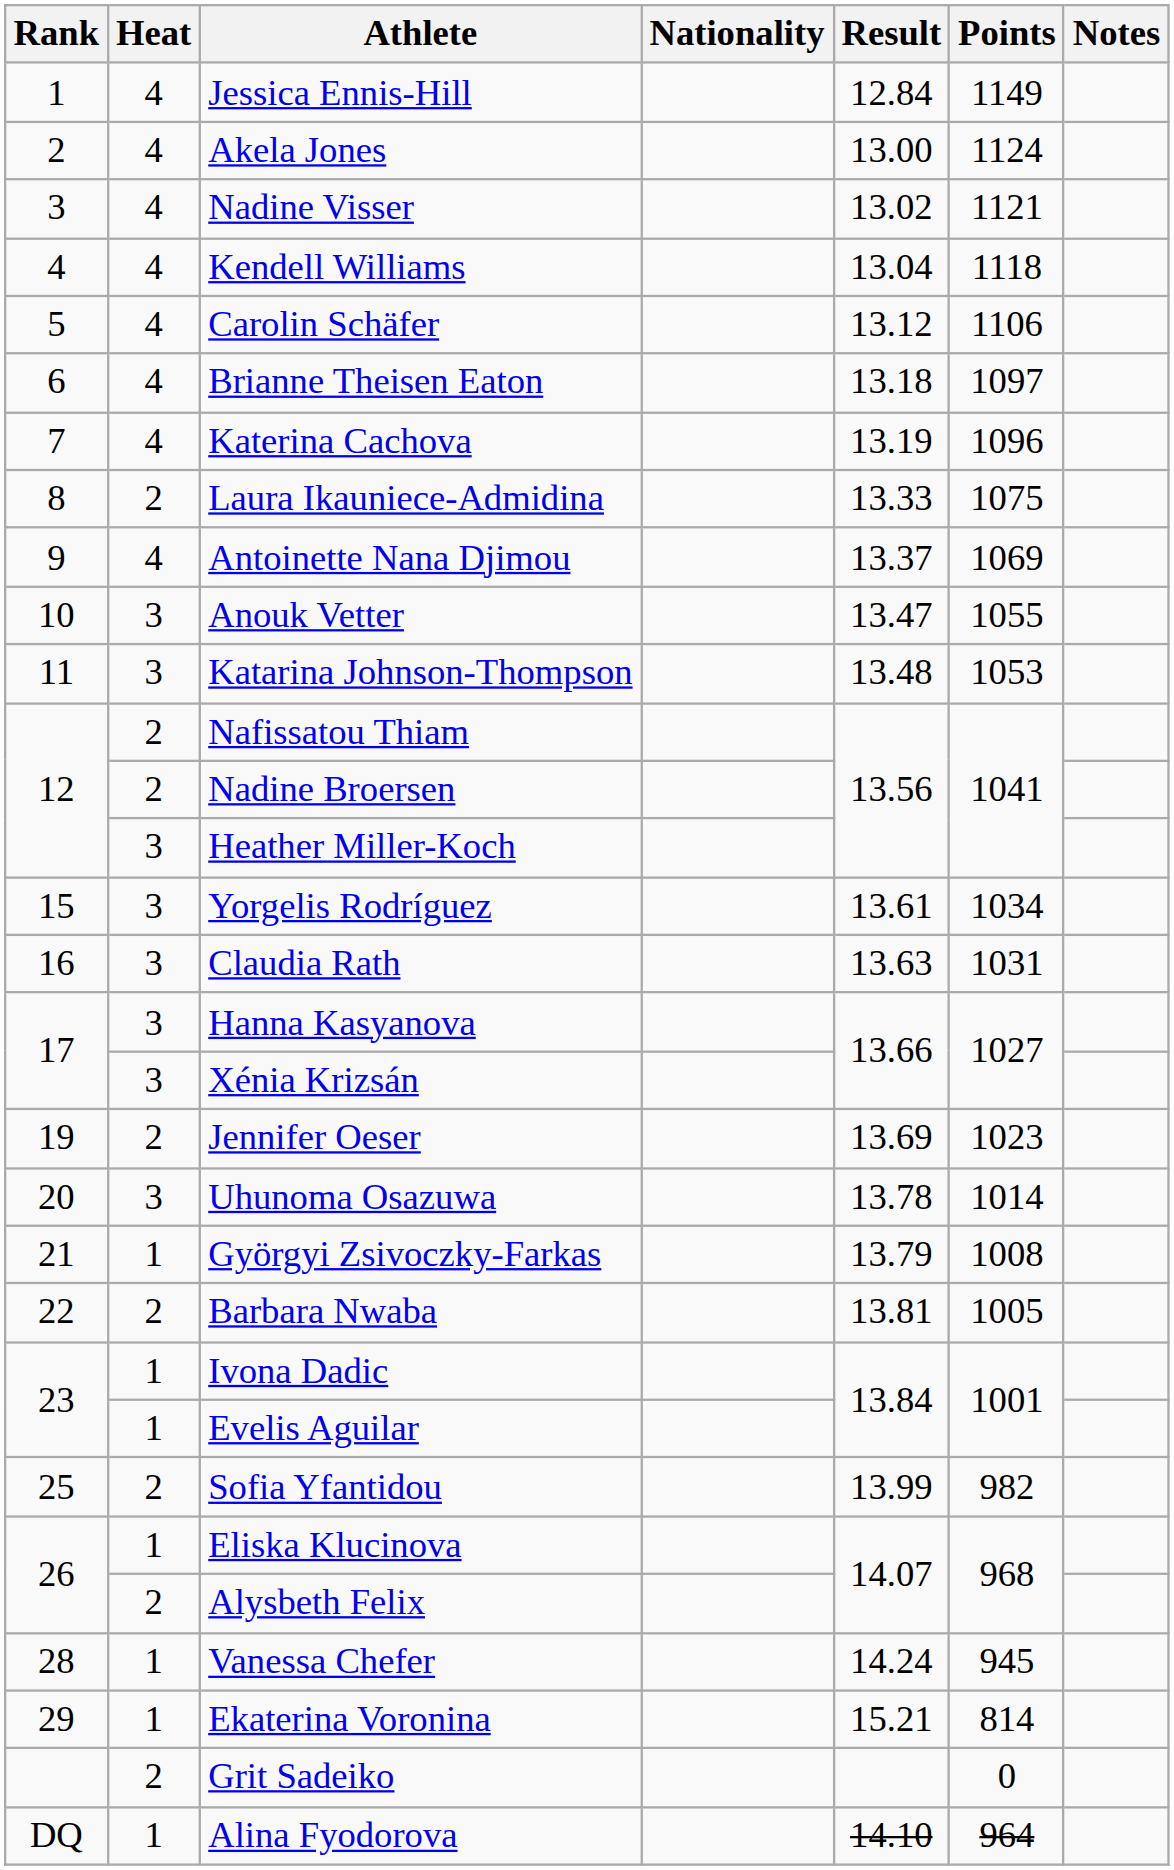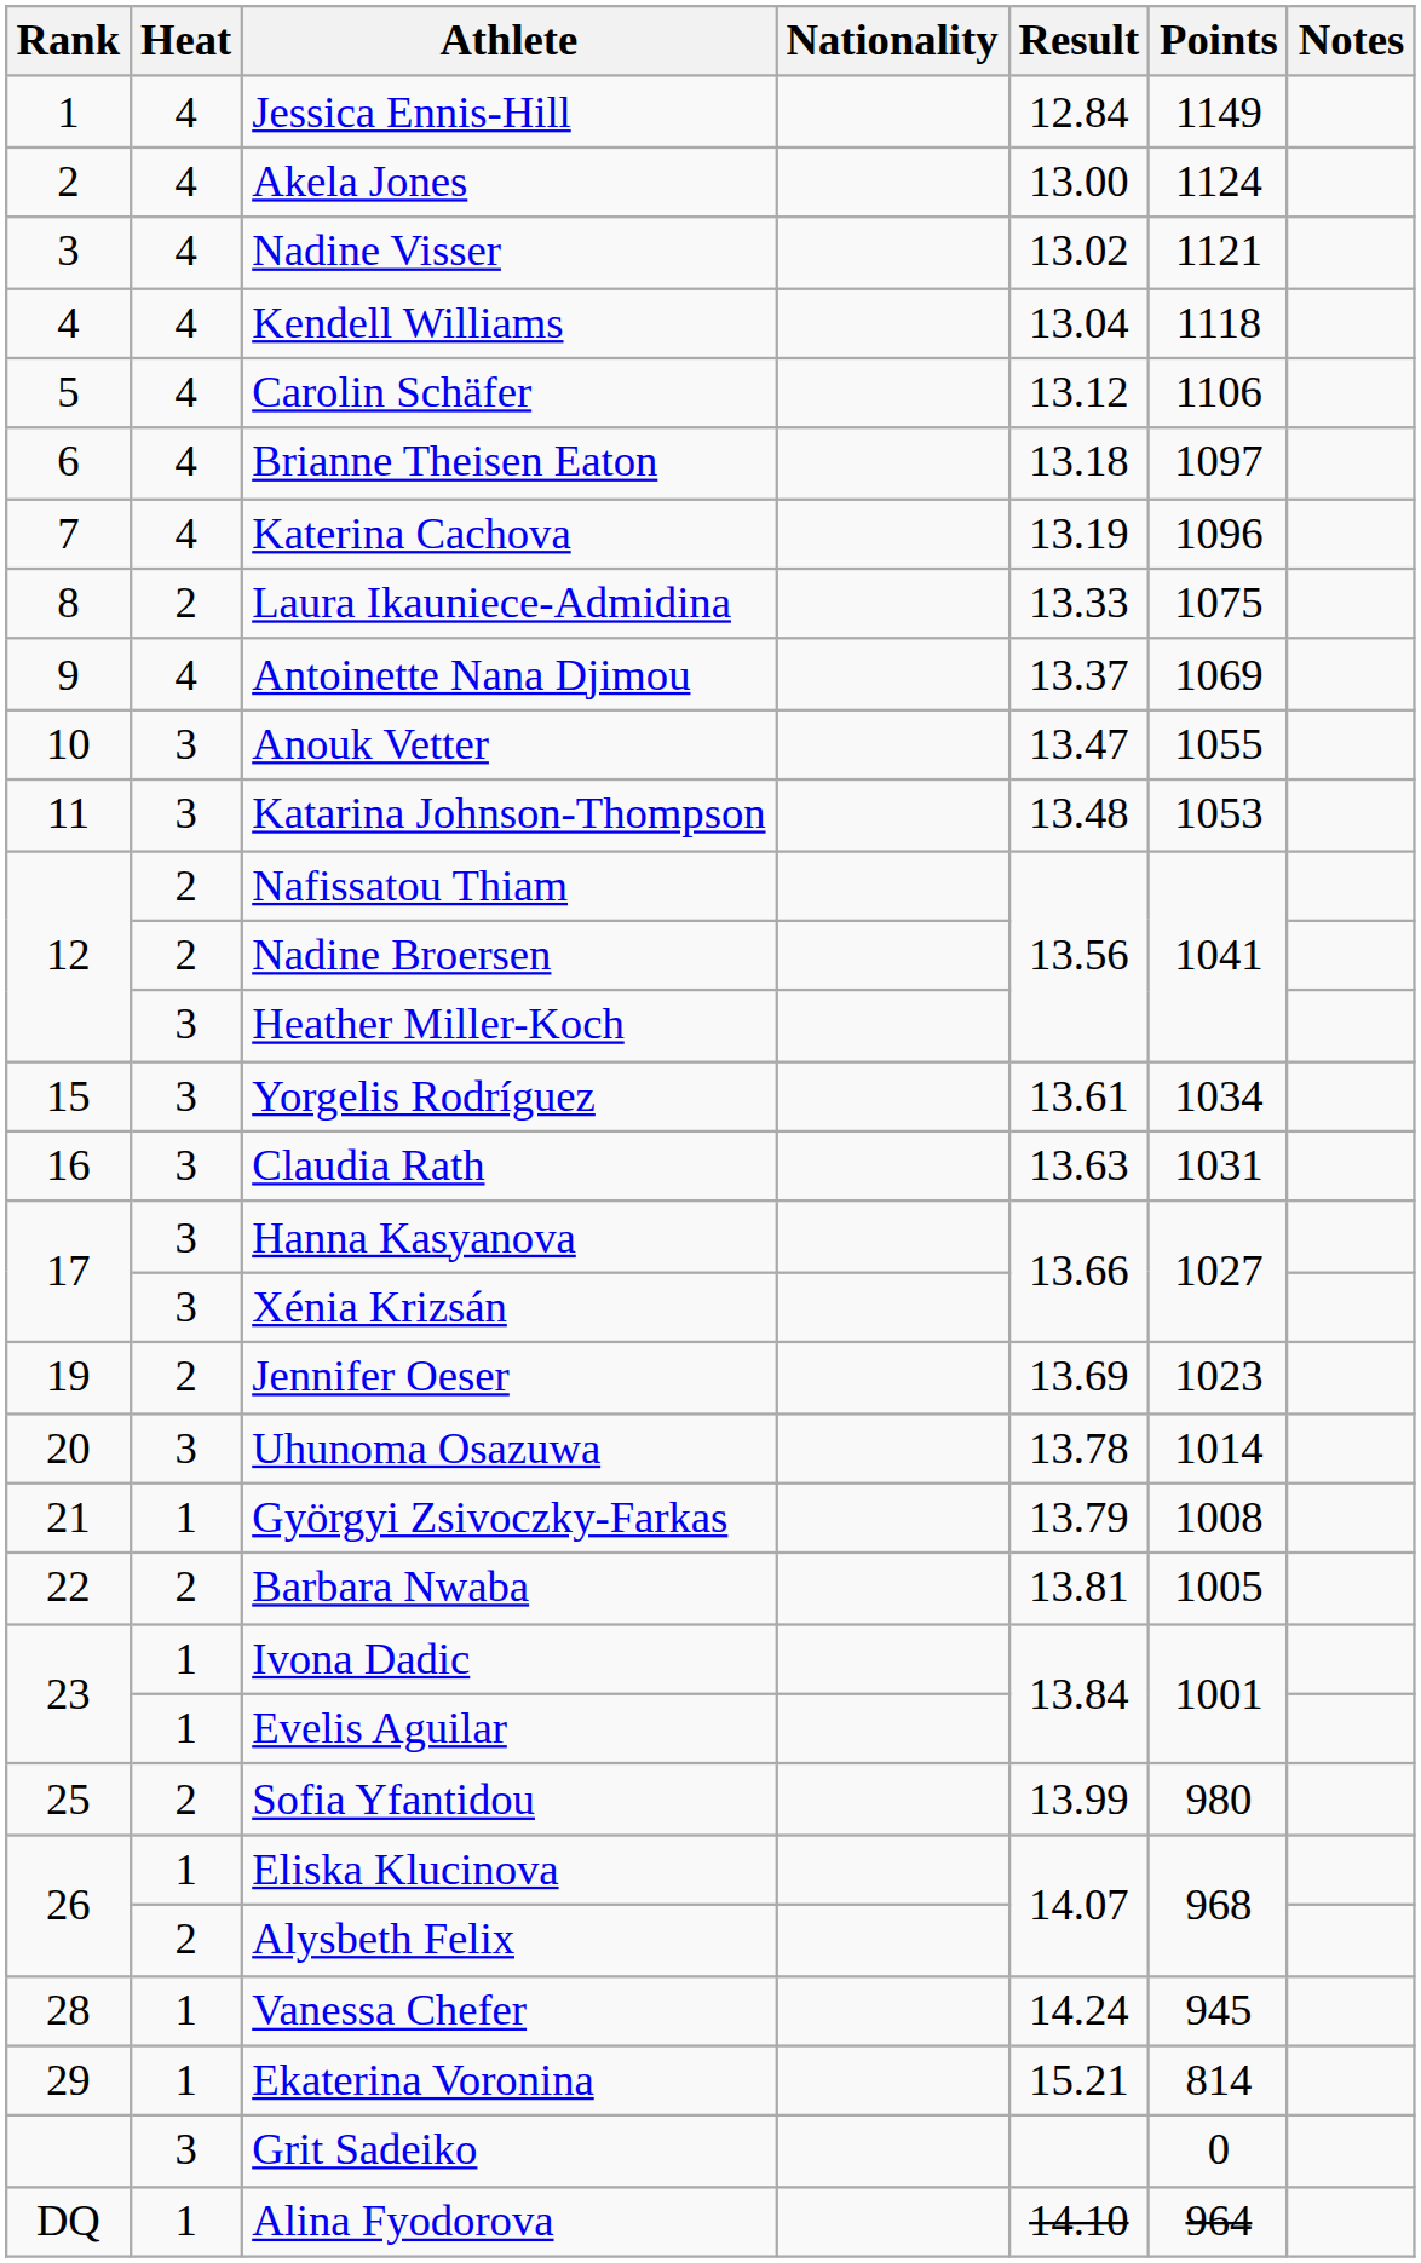Sofia Yfantidou | Points: 982 -> 980
Grit Sadeiko | Heat: 2 -> 3
